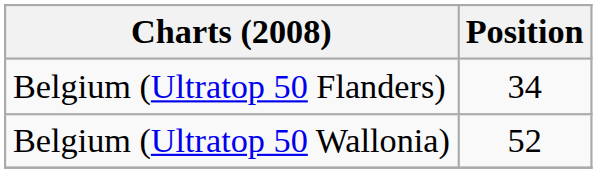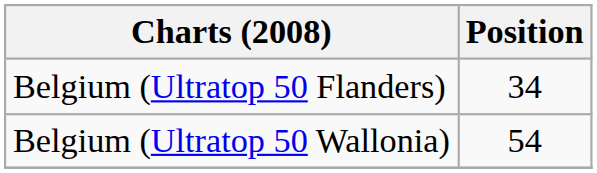Belgium (Ultratop 50 Wallonia) | Position: 52 -> 54
